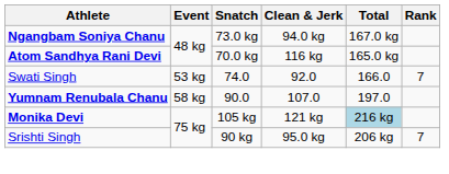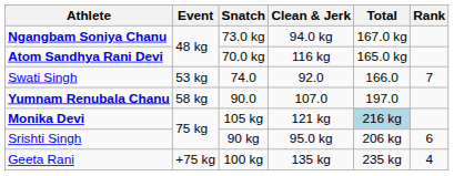Srishti Singh | Rank: 7 -> 6
+ row: Geeta Rani | +75 kg | 100 kg | 135 kg | 235 kg | 4
